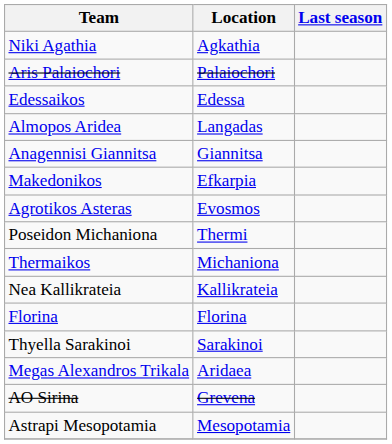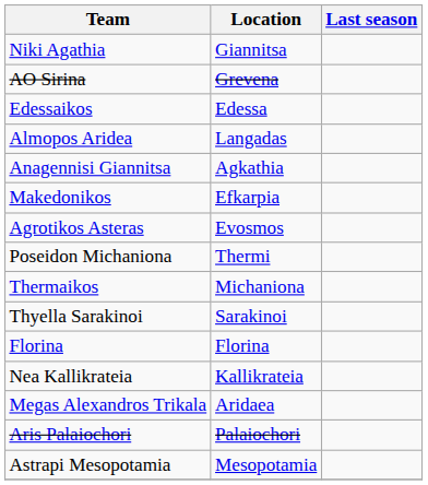Niki Agathia | Location: Agkathia -> Giannitsa
rows swapped: Aris Palaiochori <-> AO Sirina
Anagennisi Giannitsa | Location: Giannitsa -> Agkathia
rows swapped: Thyella Sarakinoi <-> Nea Kallikrateia
